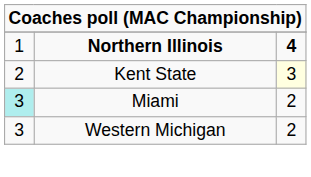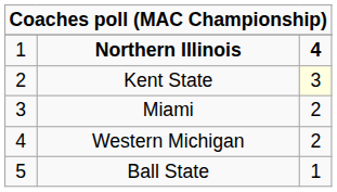Miami | column 1: paleturquoise background -> no background
Western Michigan | column 1: 3 -> 4
+ row: 5 | Ball State | 1
